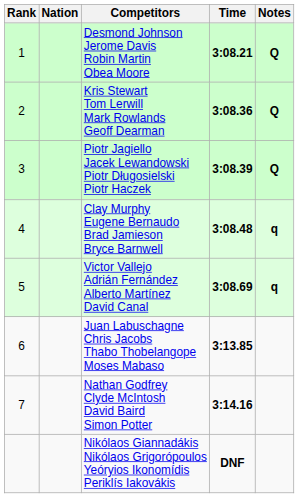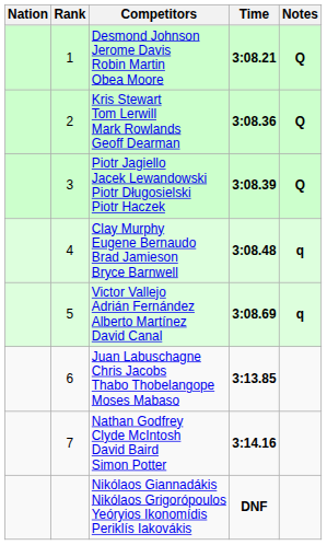columns swapped: Rank <-> Nation
